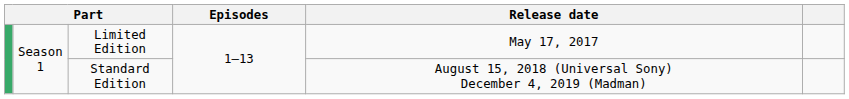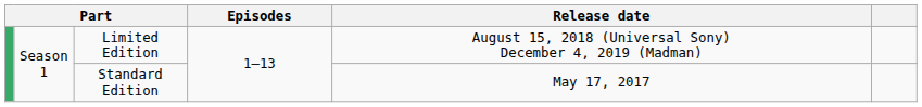Limited Edition | Release date: May 17, 2017 -> August 15, 2018 (Universal Sony) December 4, 2019 (Madman)
Standard Edition | Release date: August 15, 2018 (Universal Sony) December 4, 2019 (Madman) -> May 17, 2017
